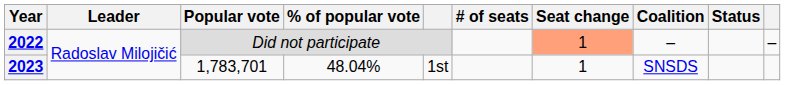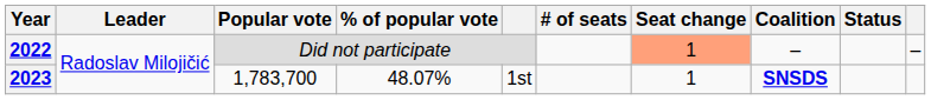2023 | Popular vote: 1,783,701 -> 1,783,700
2023 | % of popular vote: 48.04% -> 48.07%
2023 | Coalition: normal -> bold
